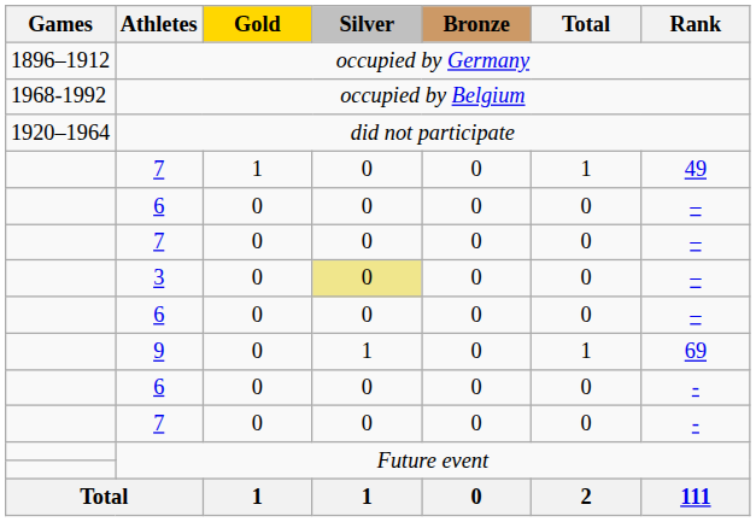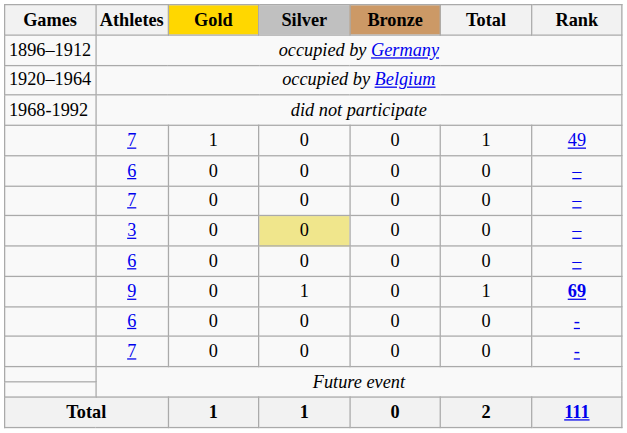occupied by Belgium | Games: 1968-1992 -> 1920–1964
did not participate | Games: 1920–1964 -> 1968-1992
9 | Rank: normal -> bold
